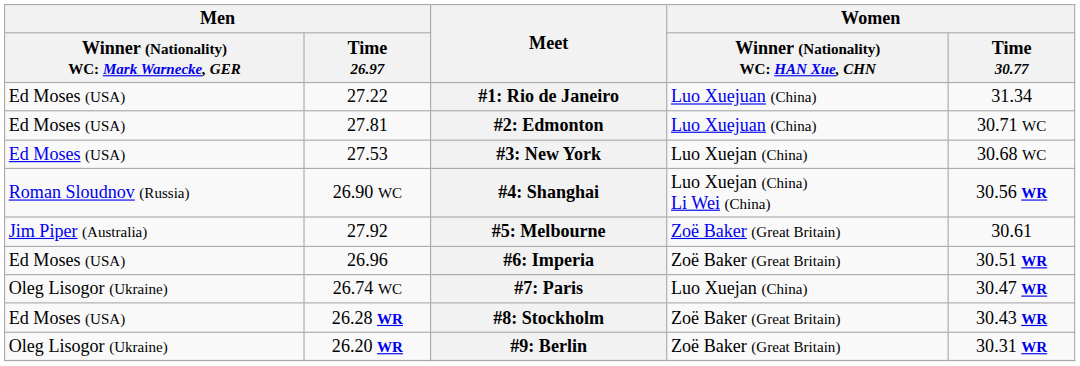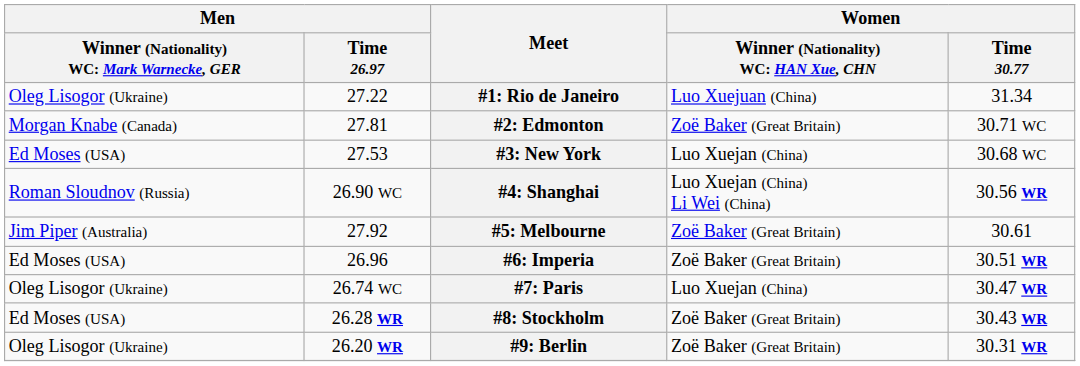#1: Rio de Janeiro | column 1: Ed Moses (USA) -> Oleg Lisogor (Ukraine)
#2: Edmonton | column 1: Ed Moses (USA) -> Morgan Knabe (Canada)
#2: Edmonton | column 4: Luo Xuejuan (China) -> Zoë Baker (Great Britain)
